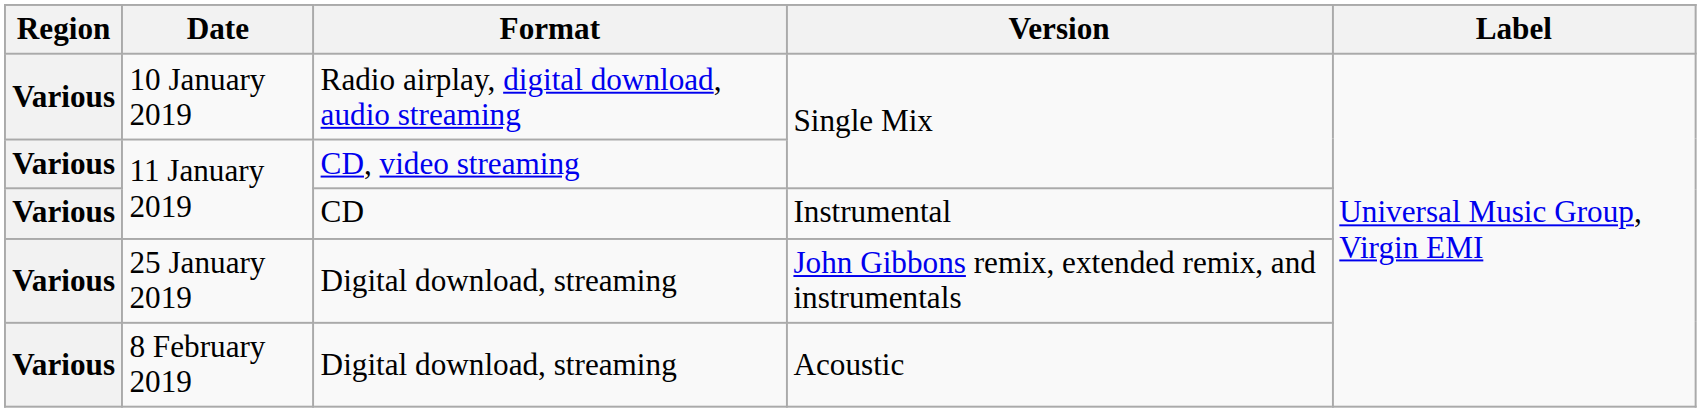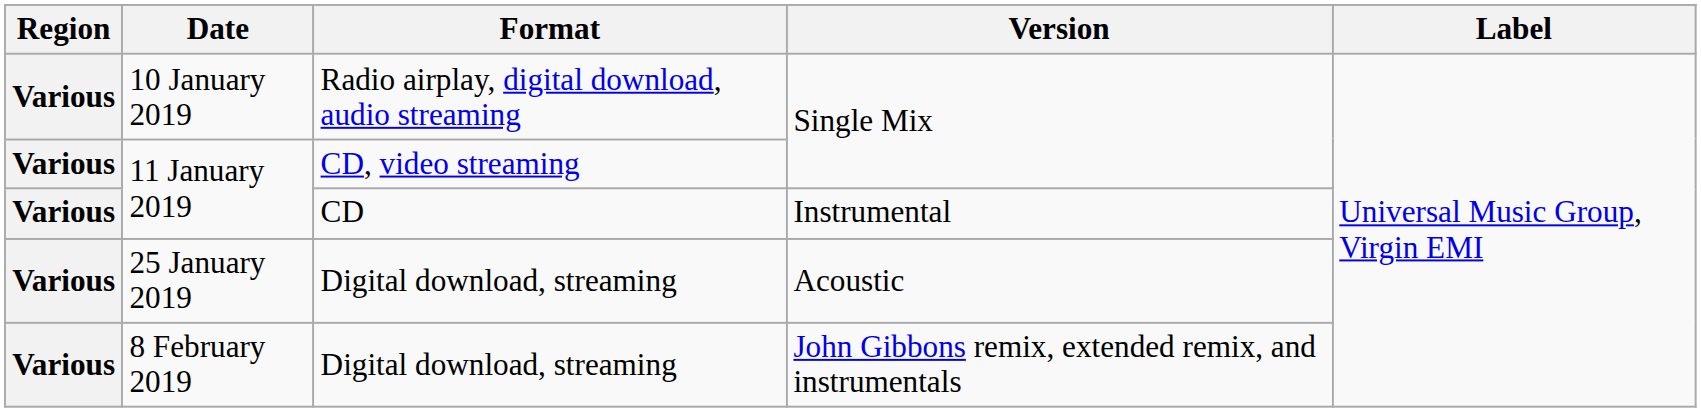25 January 2019 | Version: John Gibbons remix, extended remix, and instrumentals -> Acoustic
8 February 2019 | Version: Acoustic -> John Gibbons remix, extended remix, and instrumentals
